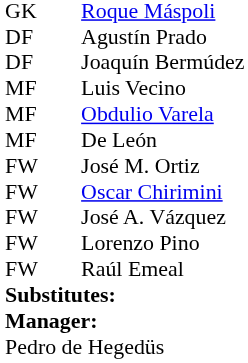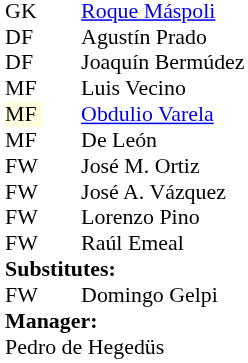Obdulio Varela | column 1: no background -> lightyellow background
- row: FW | Oscar Chirimini
+ row: FW | Domingo Gelpi
